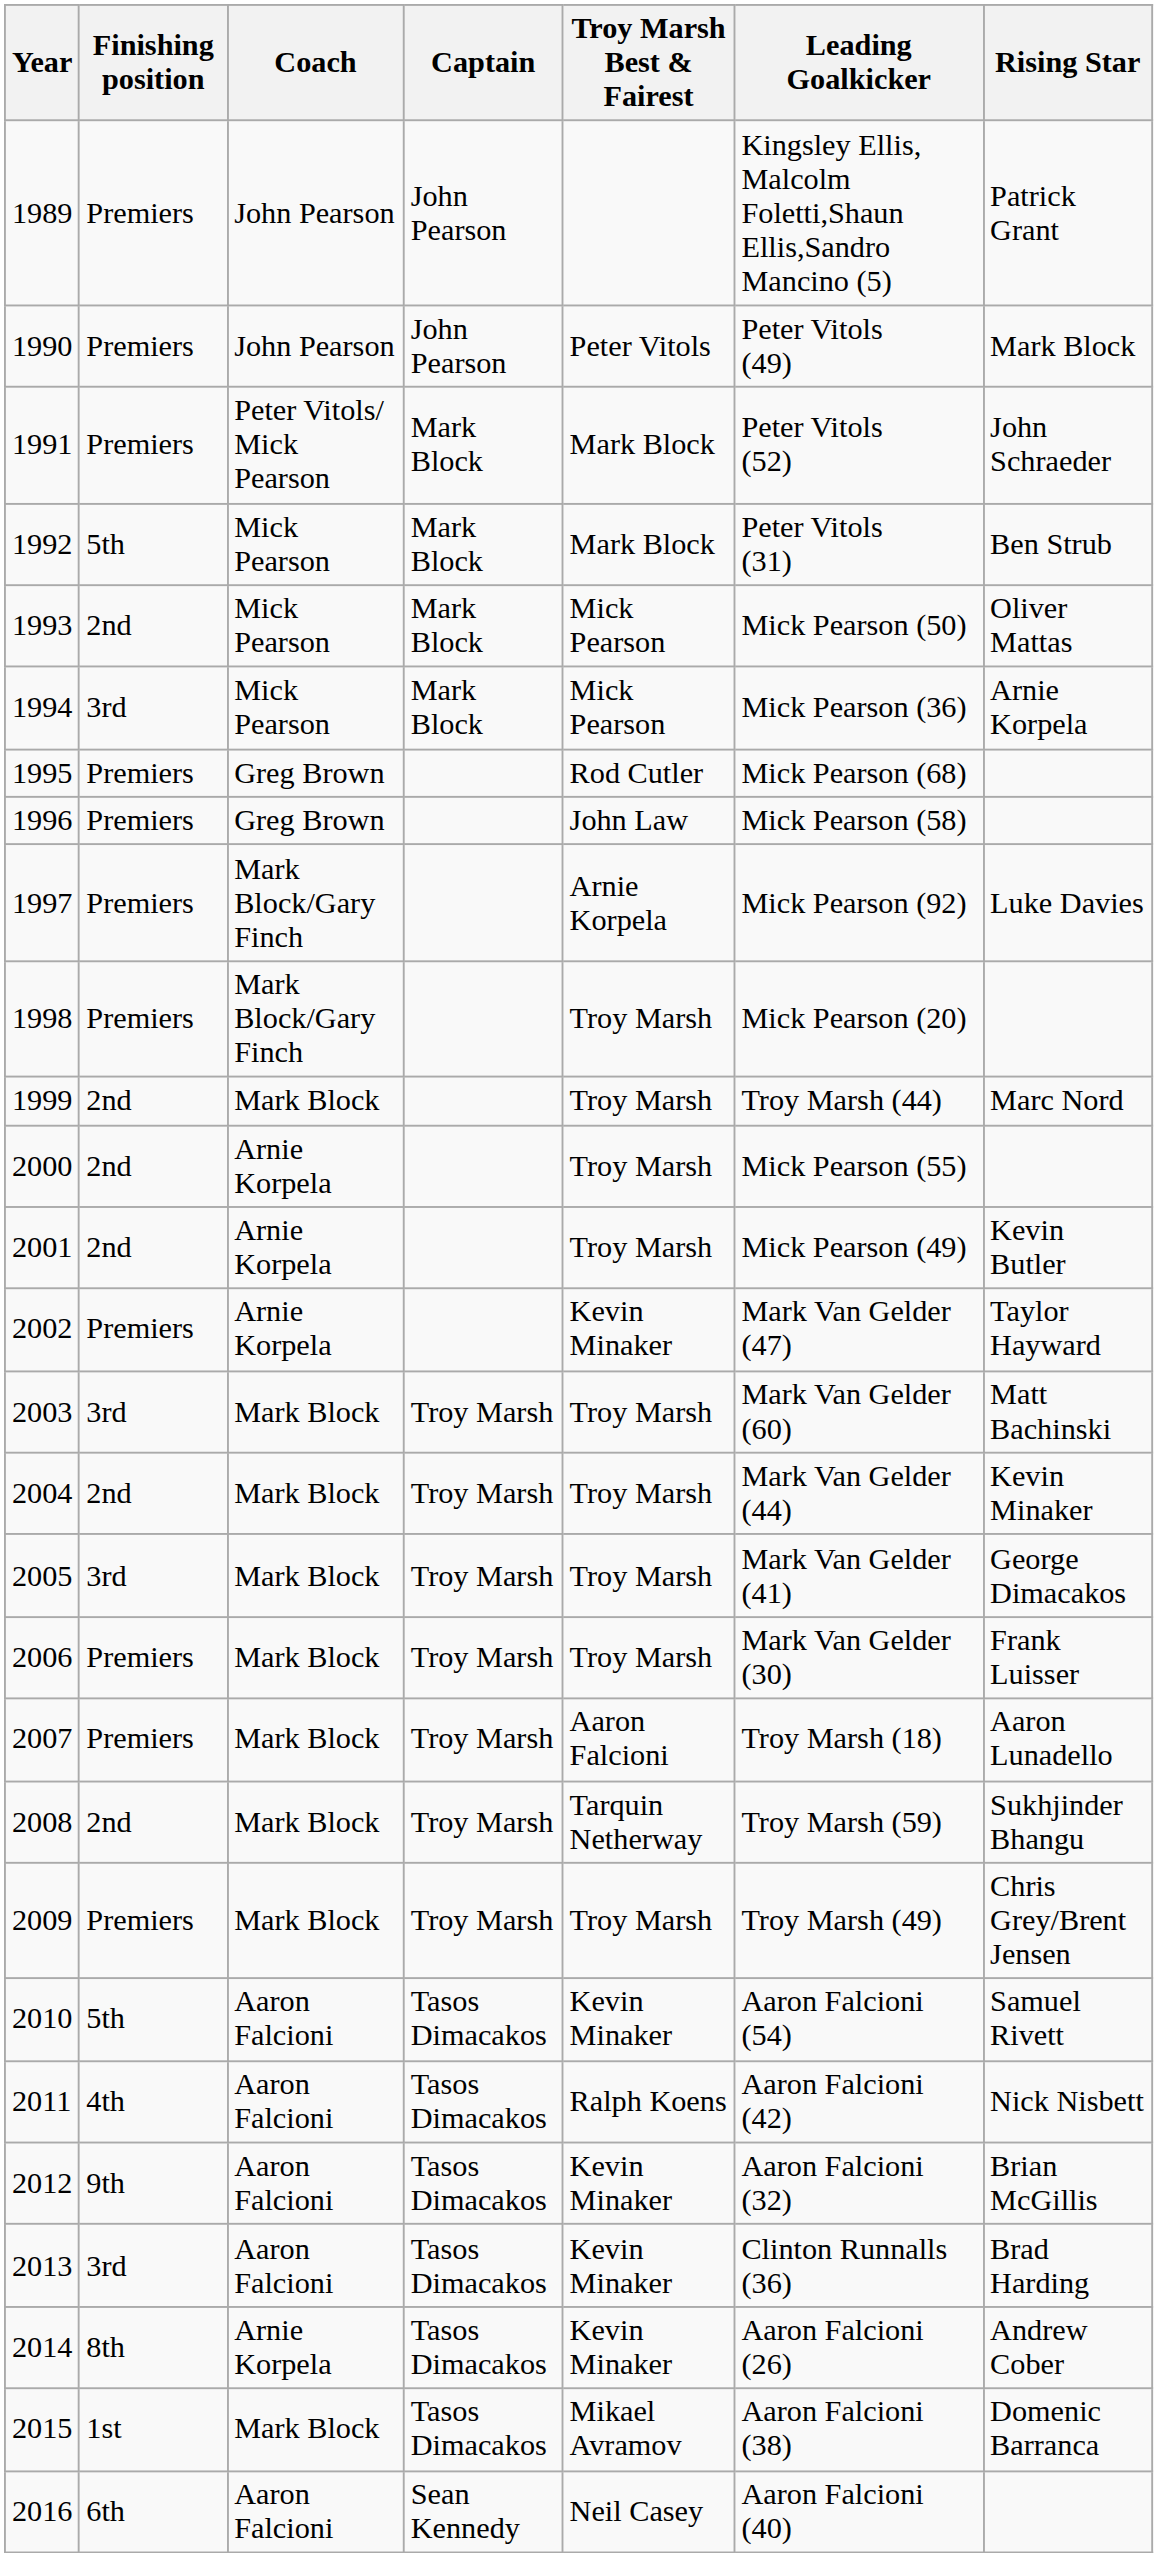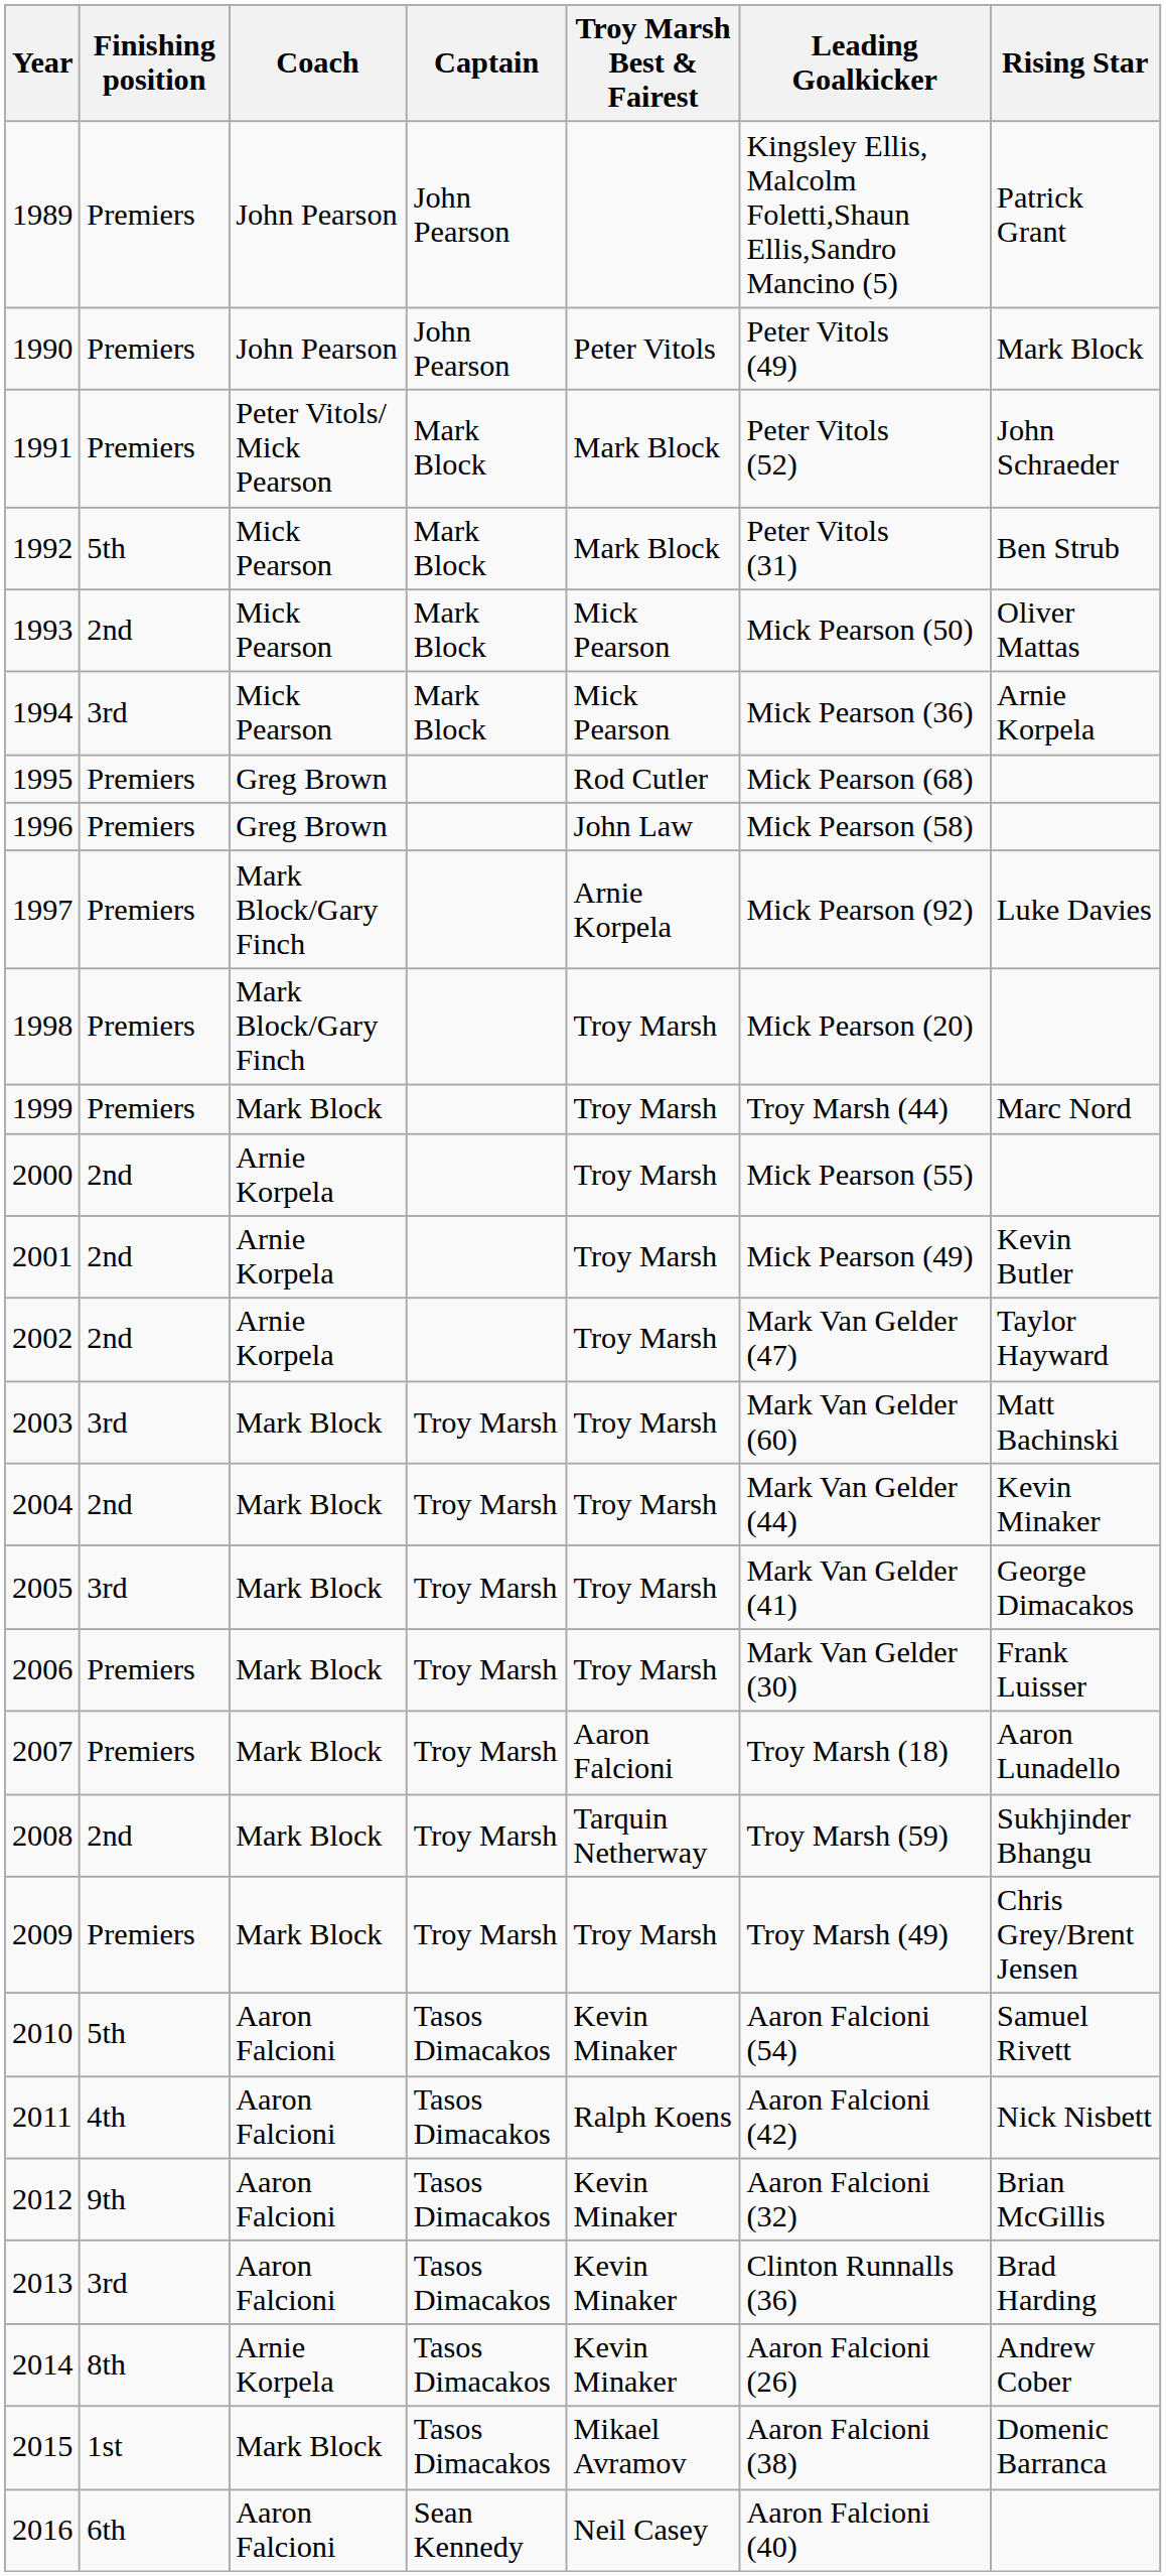1999 | Finishing position: 2nd -> Premiers
2002 | Finishing position: Premiers -> 2nd
2002 | Troy Marsh Best & Fairest: Kevin Minaker -> Troy Marsh
